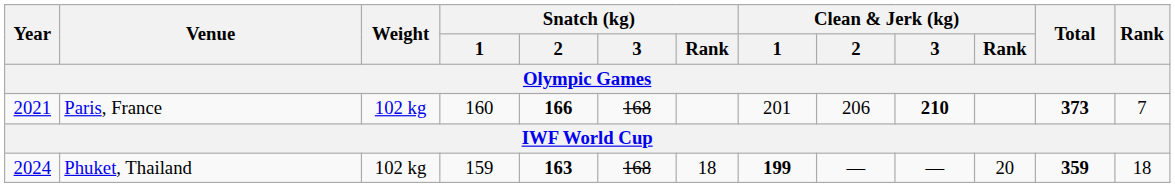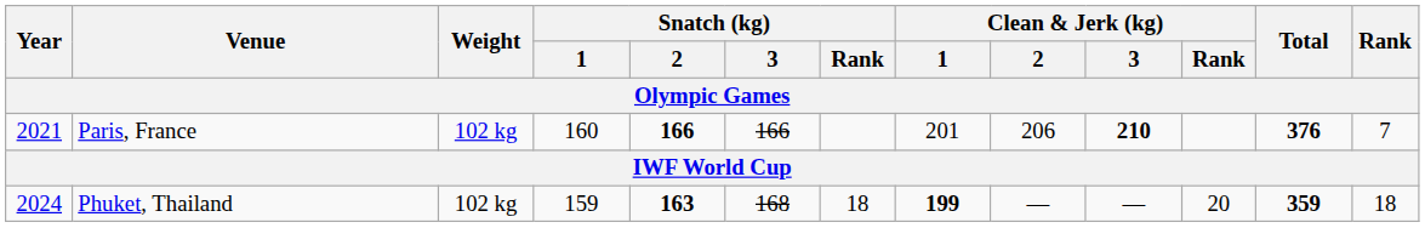Paris, France | Snatch (kg) / 3: 168 -> 166
Paris, France | Total: 373 -> 376
